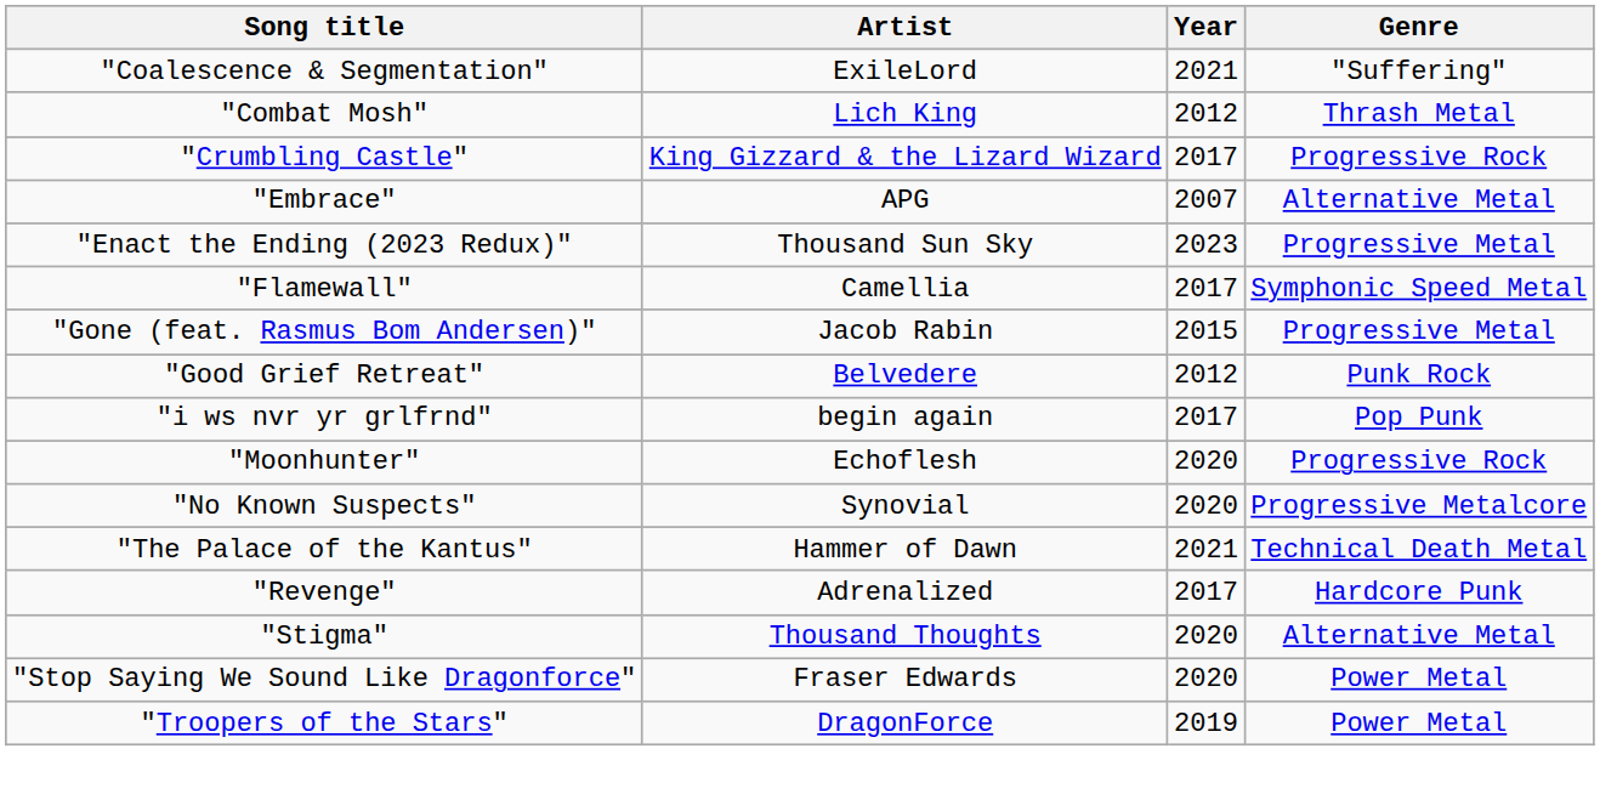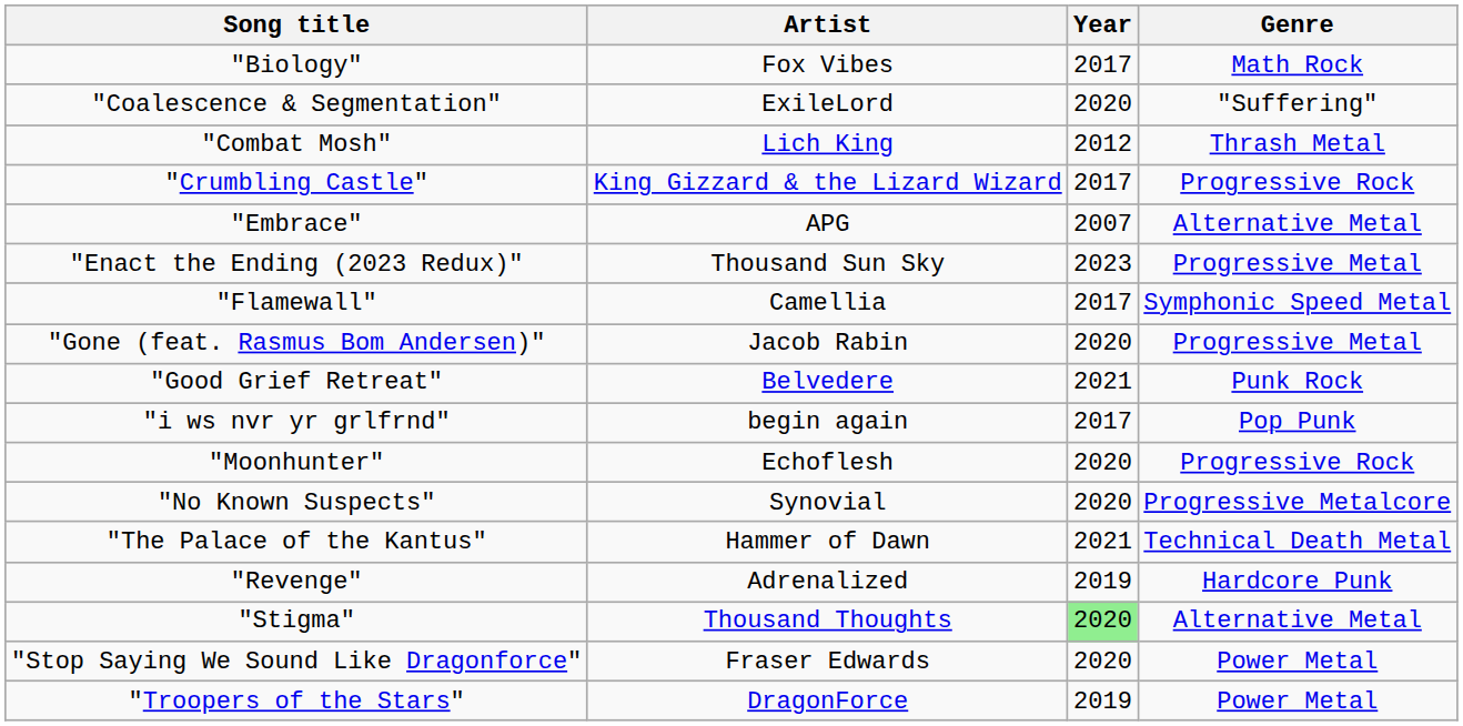+ row: "Biology" | Fox Vibes | 2017 | Math Rock
"Coalescence & Segmentation" | Year: 2021 -> 2020
"Gone (feat. Rasmus Bom Andersen)" | Year: 2015 -> 2020
"Good Grief Retreat" | Year: 2012 -> 2021
"Revenge" | Year: 2017 -> 2019
"Stigma" | Year: no background -> lightgreen background
